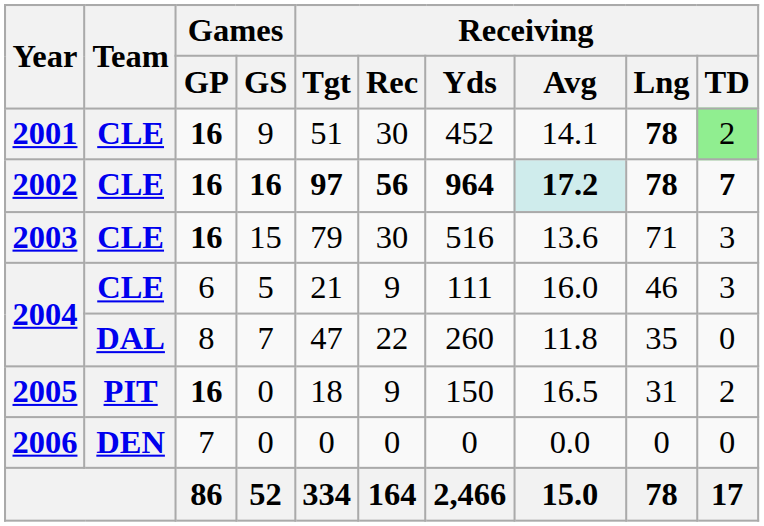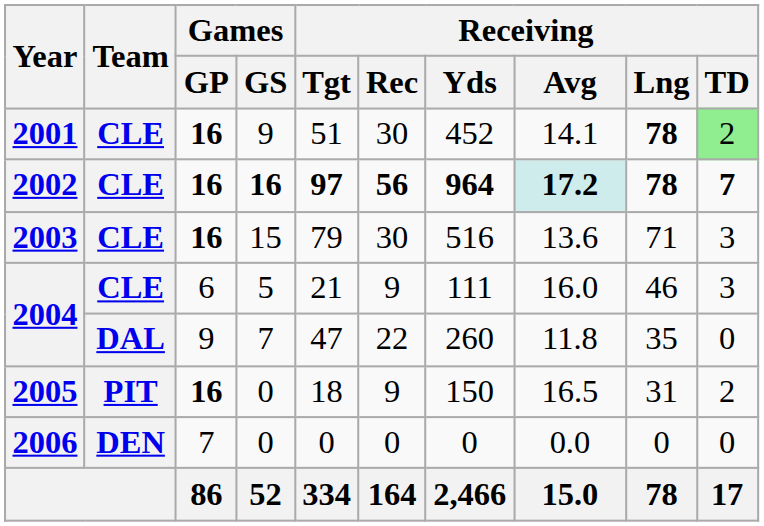2004 / 7 | Games / GP: 8 -> 9
